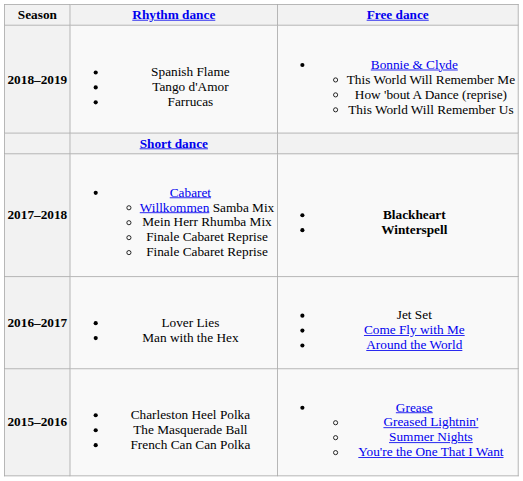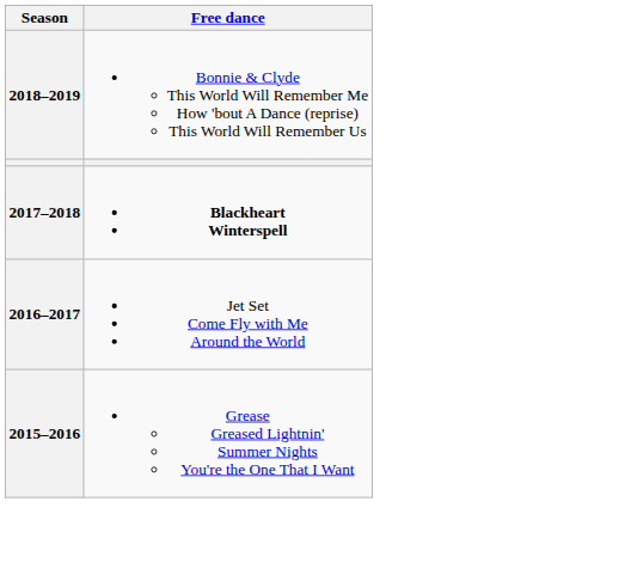- column: Rhythm dance | Spanish Flame Tango d'Amor Farrucas | Short dance | Cabaret Willkommen Samba Mix Mein Herr Rhumba Mix Finale Cabaret Reprise Finale Cabaret Reprise | Lover Lies Man with the Hex | Charleston Heel Polka The Masquerade Ball French Can Can Polka
